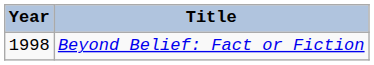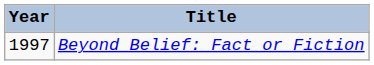Beyond Belief: Fact or Fiction | Year: 1998 -> 1997
